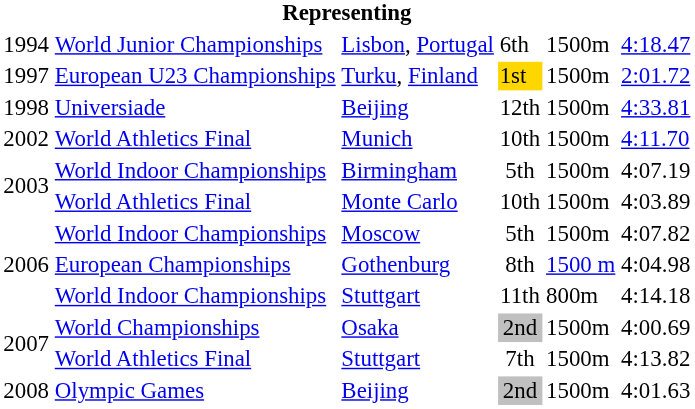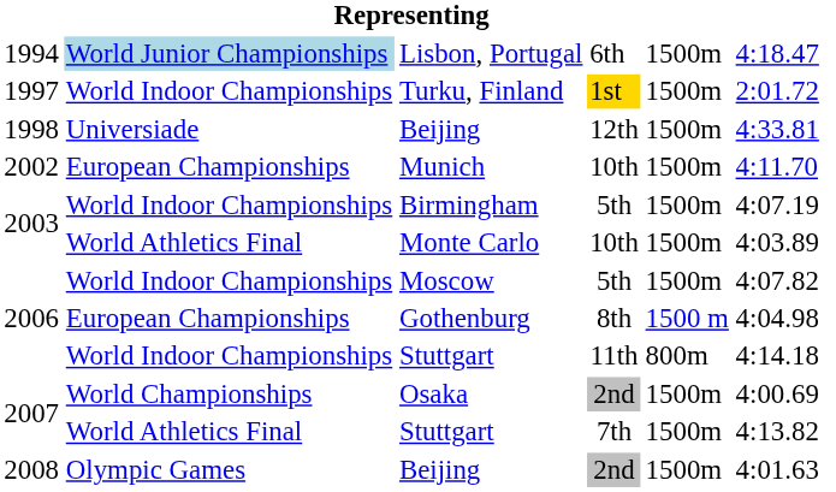Lisbon, Portugal | column 2: no background -> lightblue background
Turku, Finland | column 2: European U23 Championships -> World Indoor Championships
Munich | column 2: World Athletics Final -> European Championships
